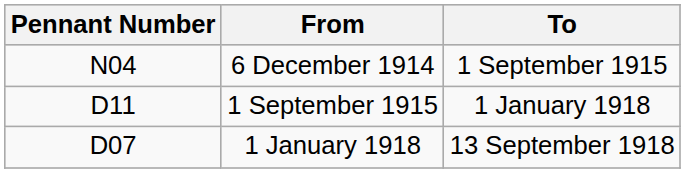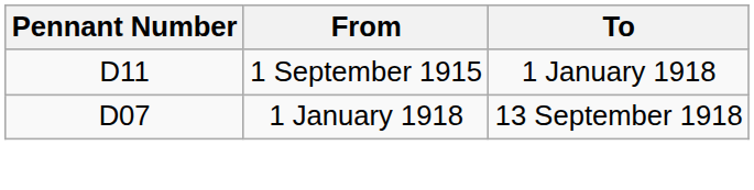- row: N04 | 6 December 1914 | 1 September 1915
